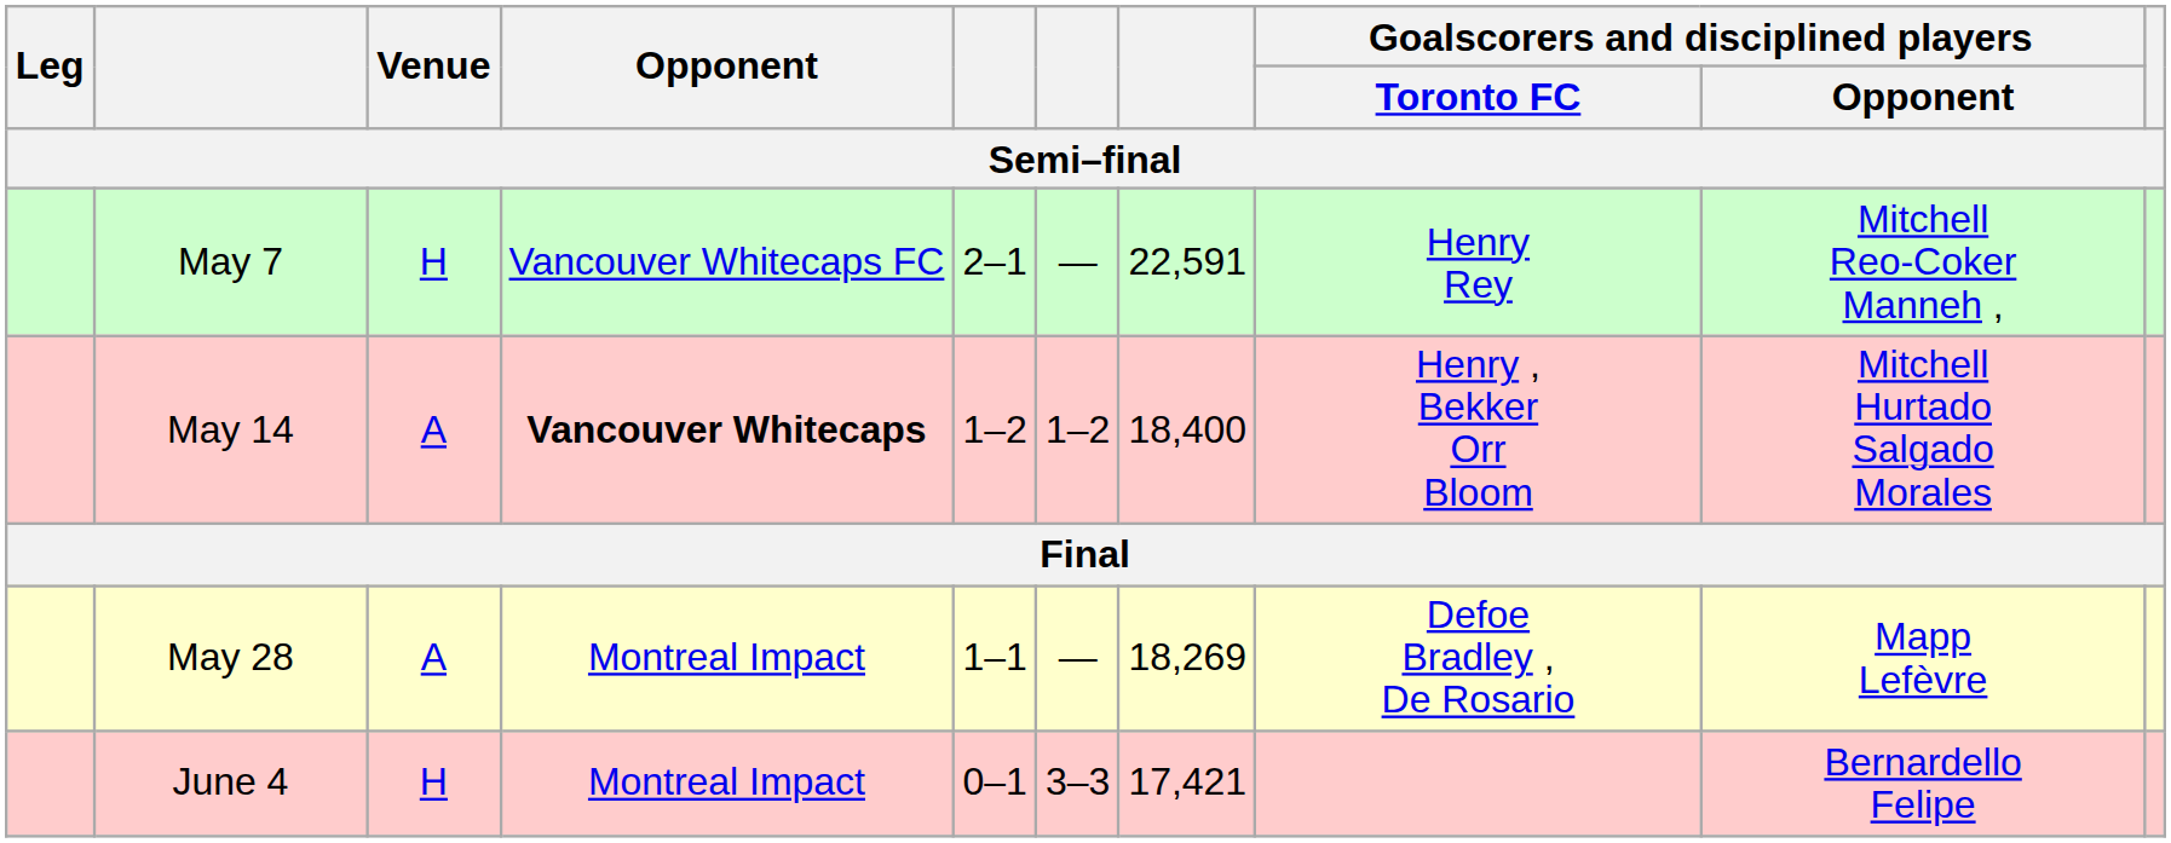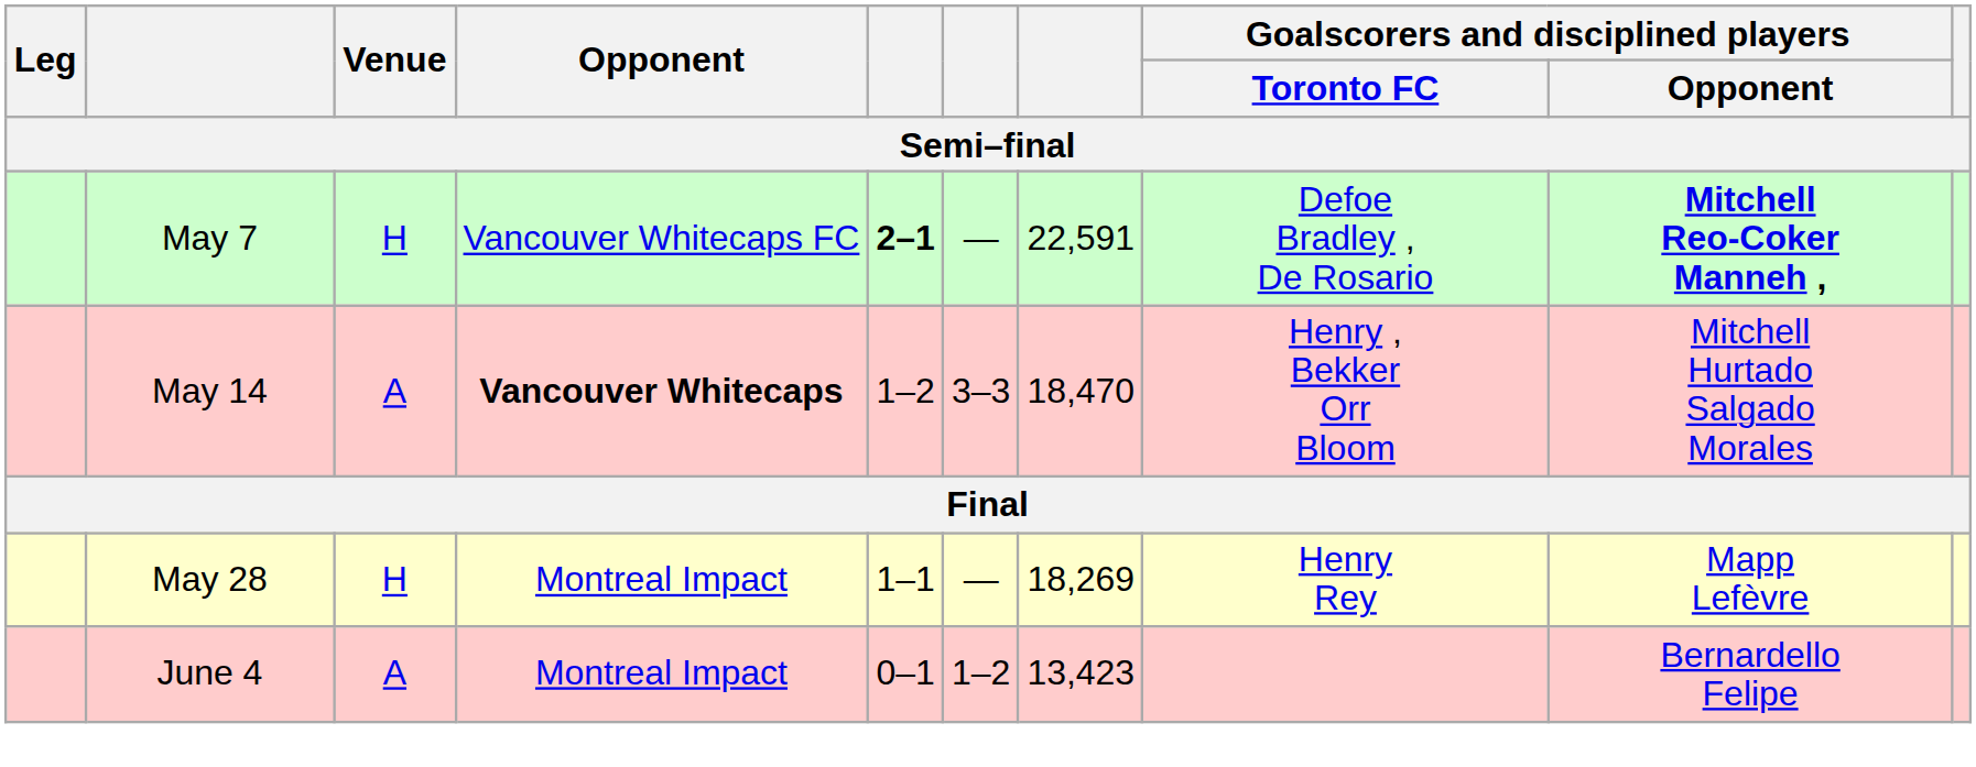May 7 | column 5: normal -> bold
May 7 | Goalscorers and disciplined players / Toronto FC: Henry Rey -> Defoe Bradley , De Rosario
May 7 | Goalscorers and disciplined players / Opponent: normal -> bold
May 14 | column 6: 1–2 -> 3–3
May 14 | column 7: 18,400 -> 18,470
May 28 | Venue: A -> H
May 28 | Goalscorers and disciplined players / Toronto FC: Defoe Bradley , De Rosario -> Henry Rey
June 4 | Venue: H -> A
June 4 | column 6: 3–3 -> 1–2
June 4 | column 7: 17,421 -> 13,423
